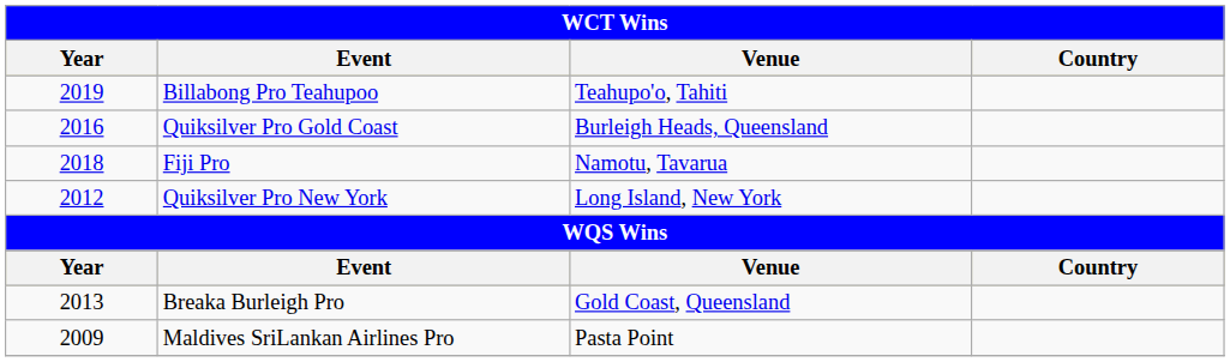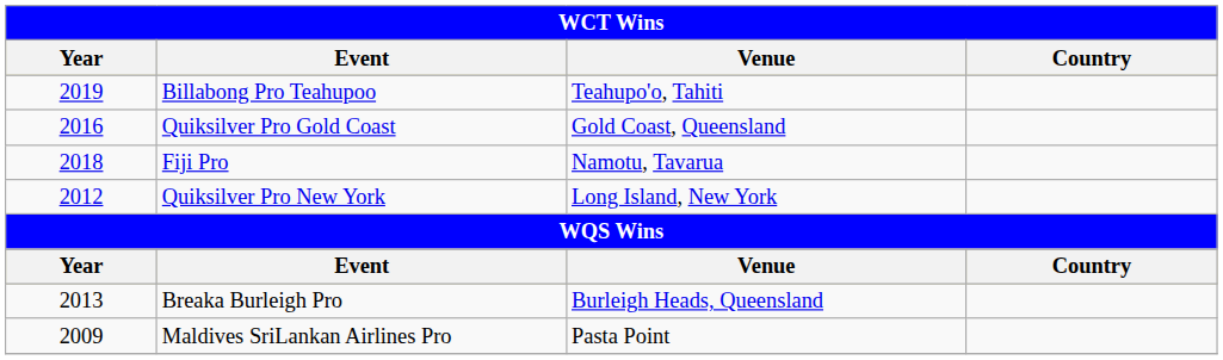Quiksilver Pro Gold Coast | Venue: Burleigh Heads, Queensland -> Gold Coast, Queensland
Breaka Burleigh Pro | Venue: Gold Coast, Queensland -> Burleigh Heads, Queensland
